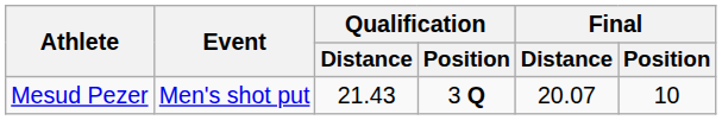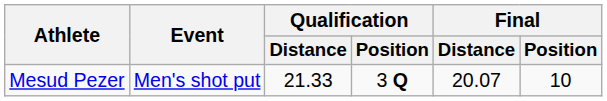Mesud Pezer | Qualification / Distance: 21.43 -> 21.33
